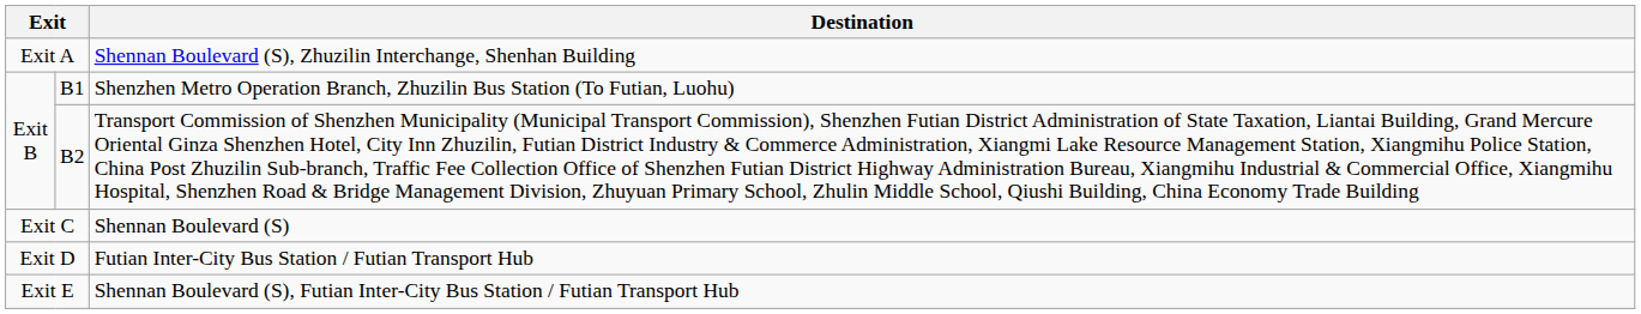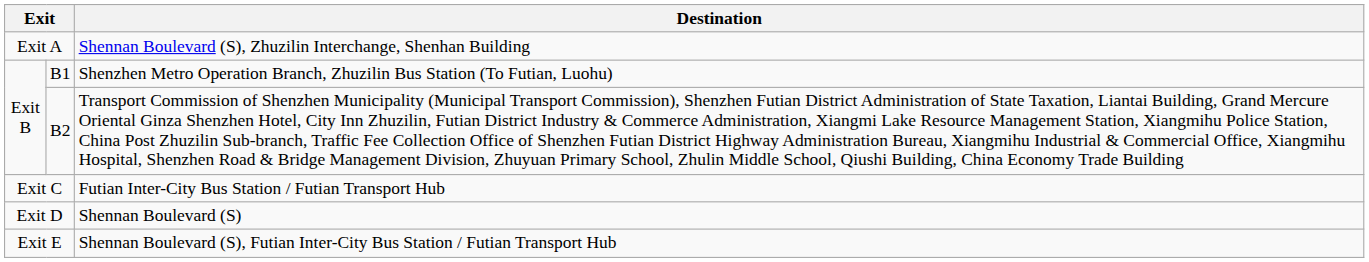Exit C | Destination: Shennan Boulevard (S) -> Futian Inter-City Bus Station / Futian Transport Hub
Exit D | Destination: Futian Inter-City Bus Station / Futian Transport Hub -> Shennan Boulevard (S)
